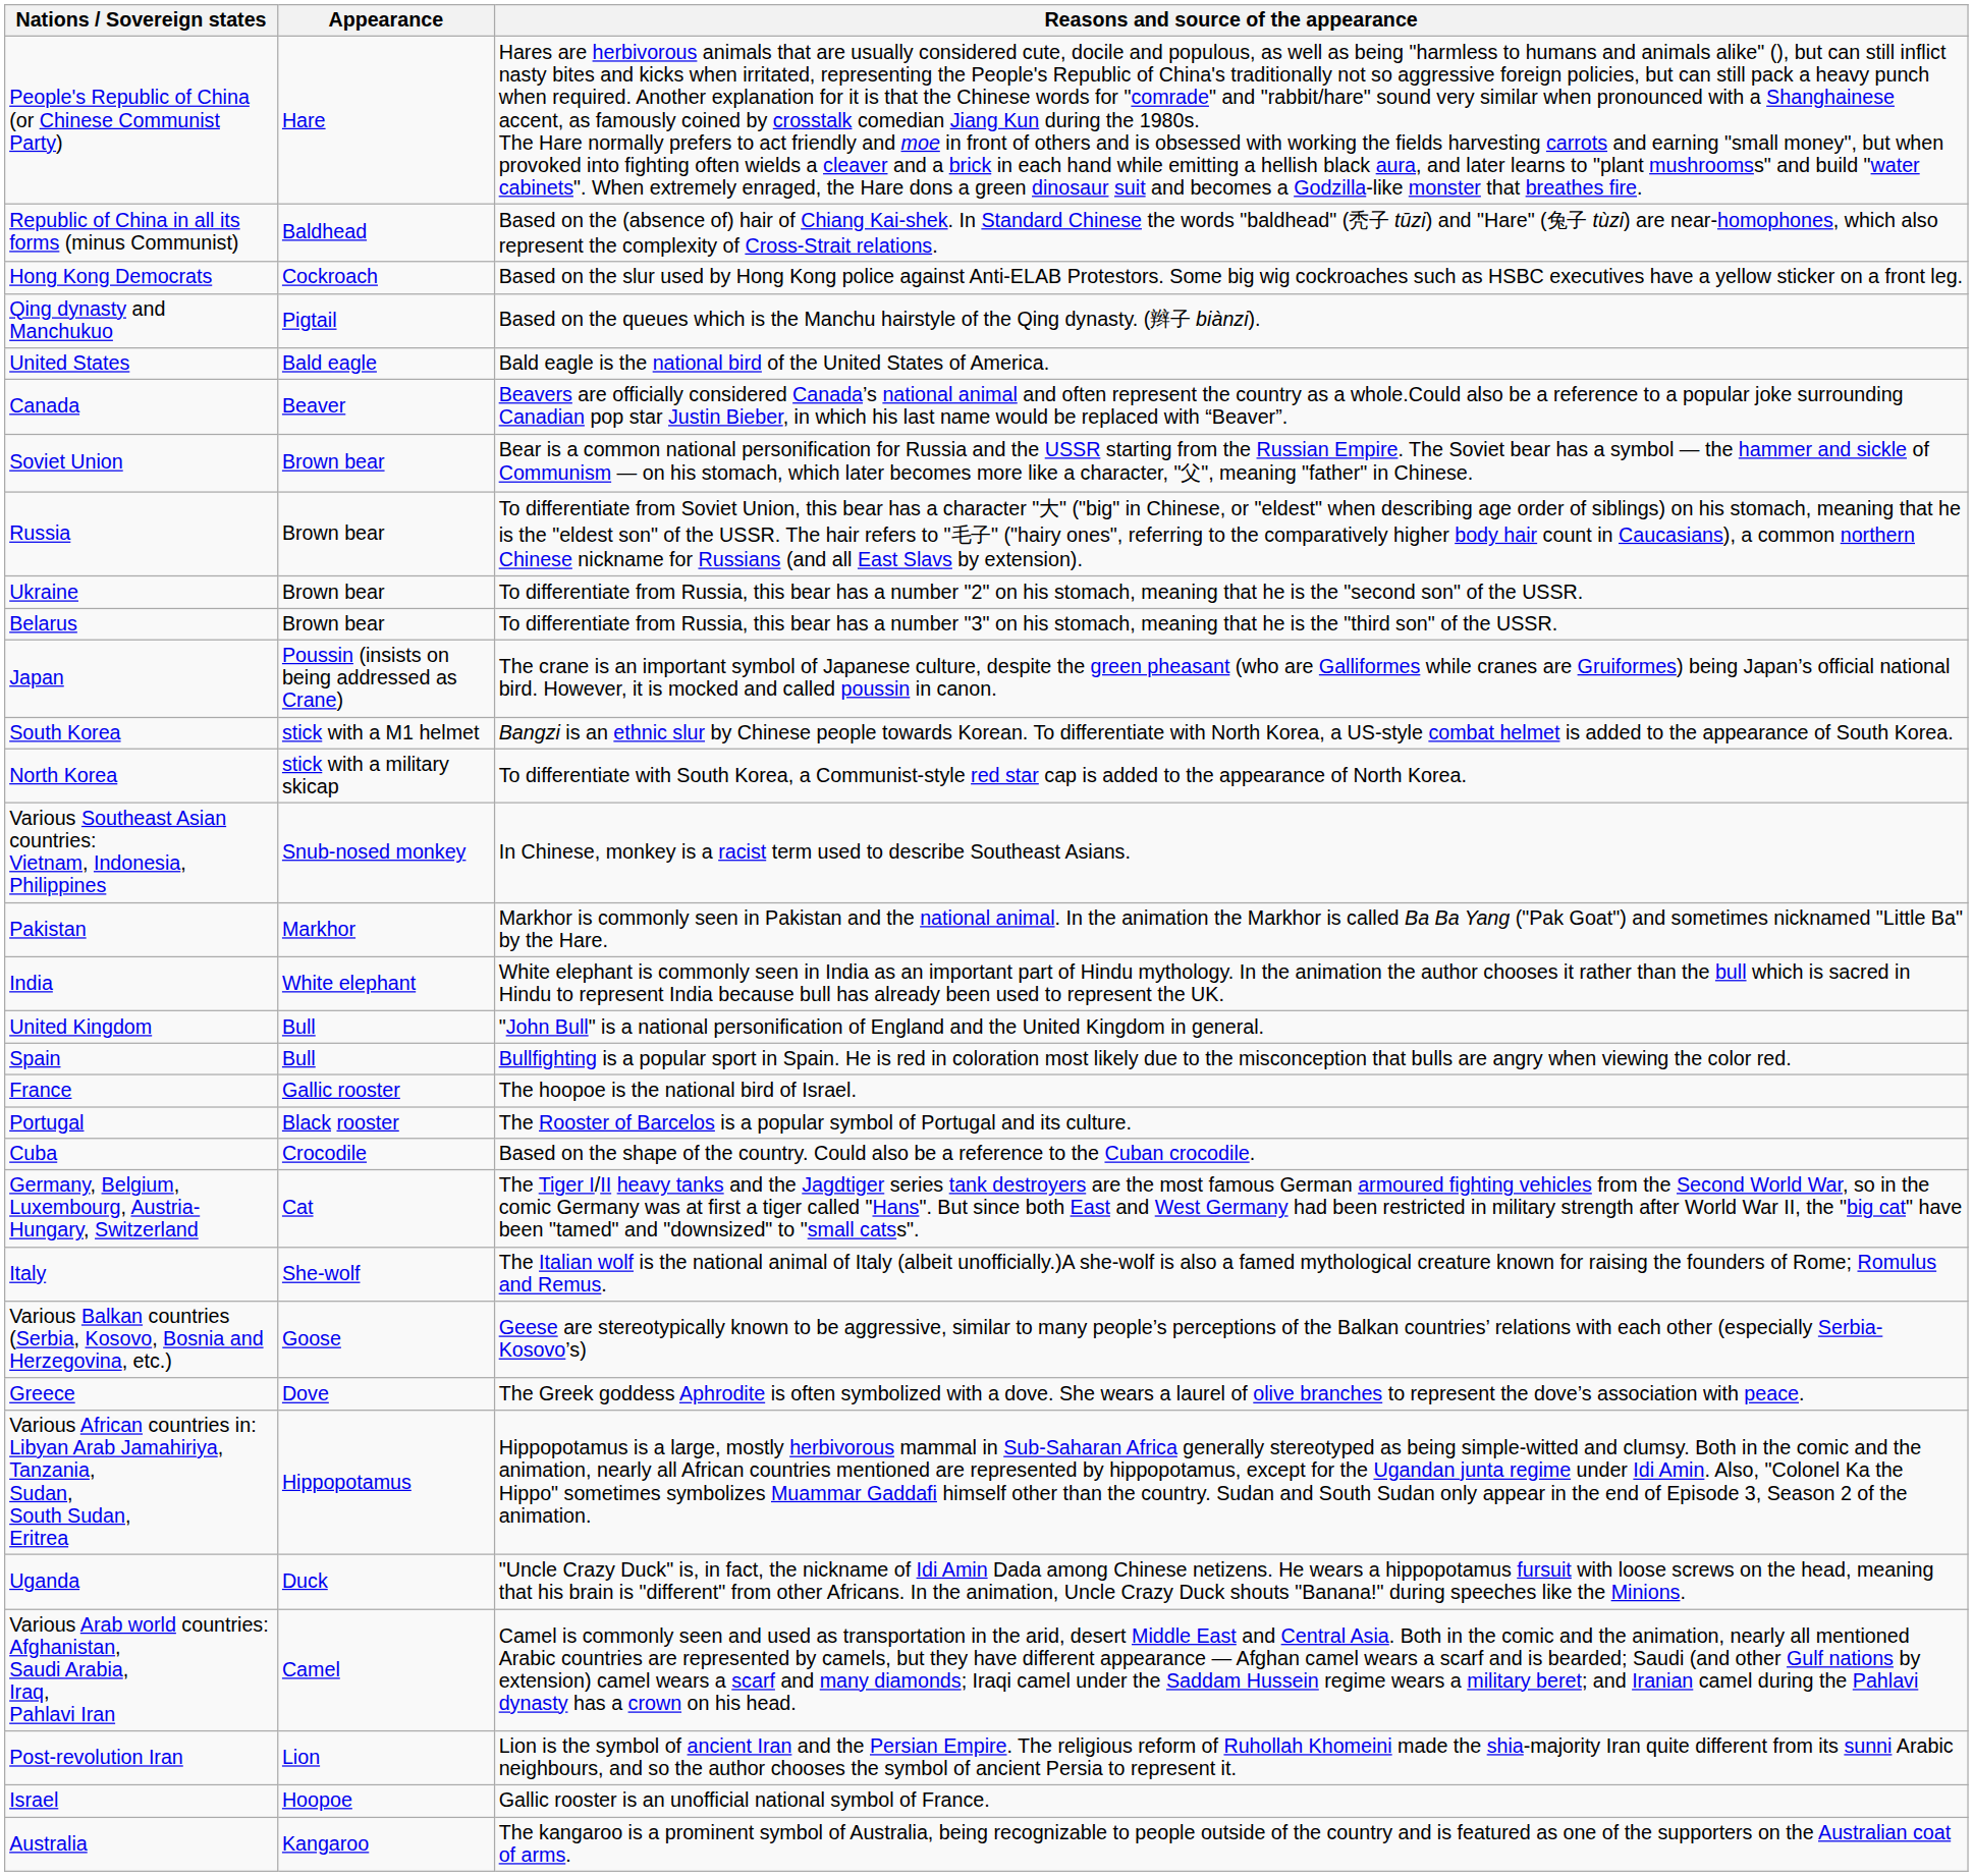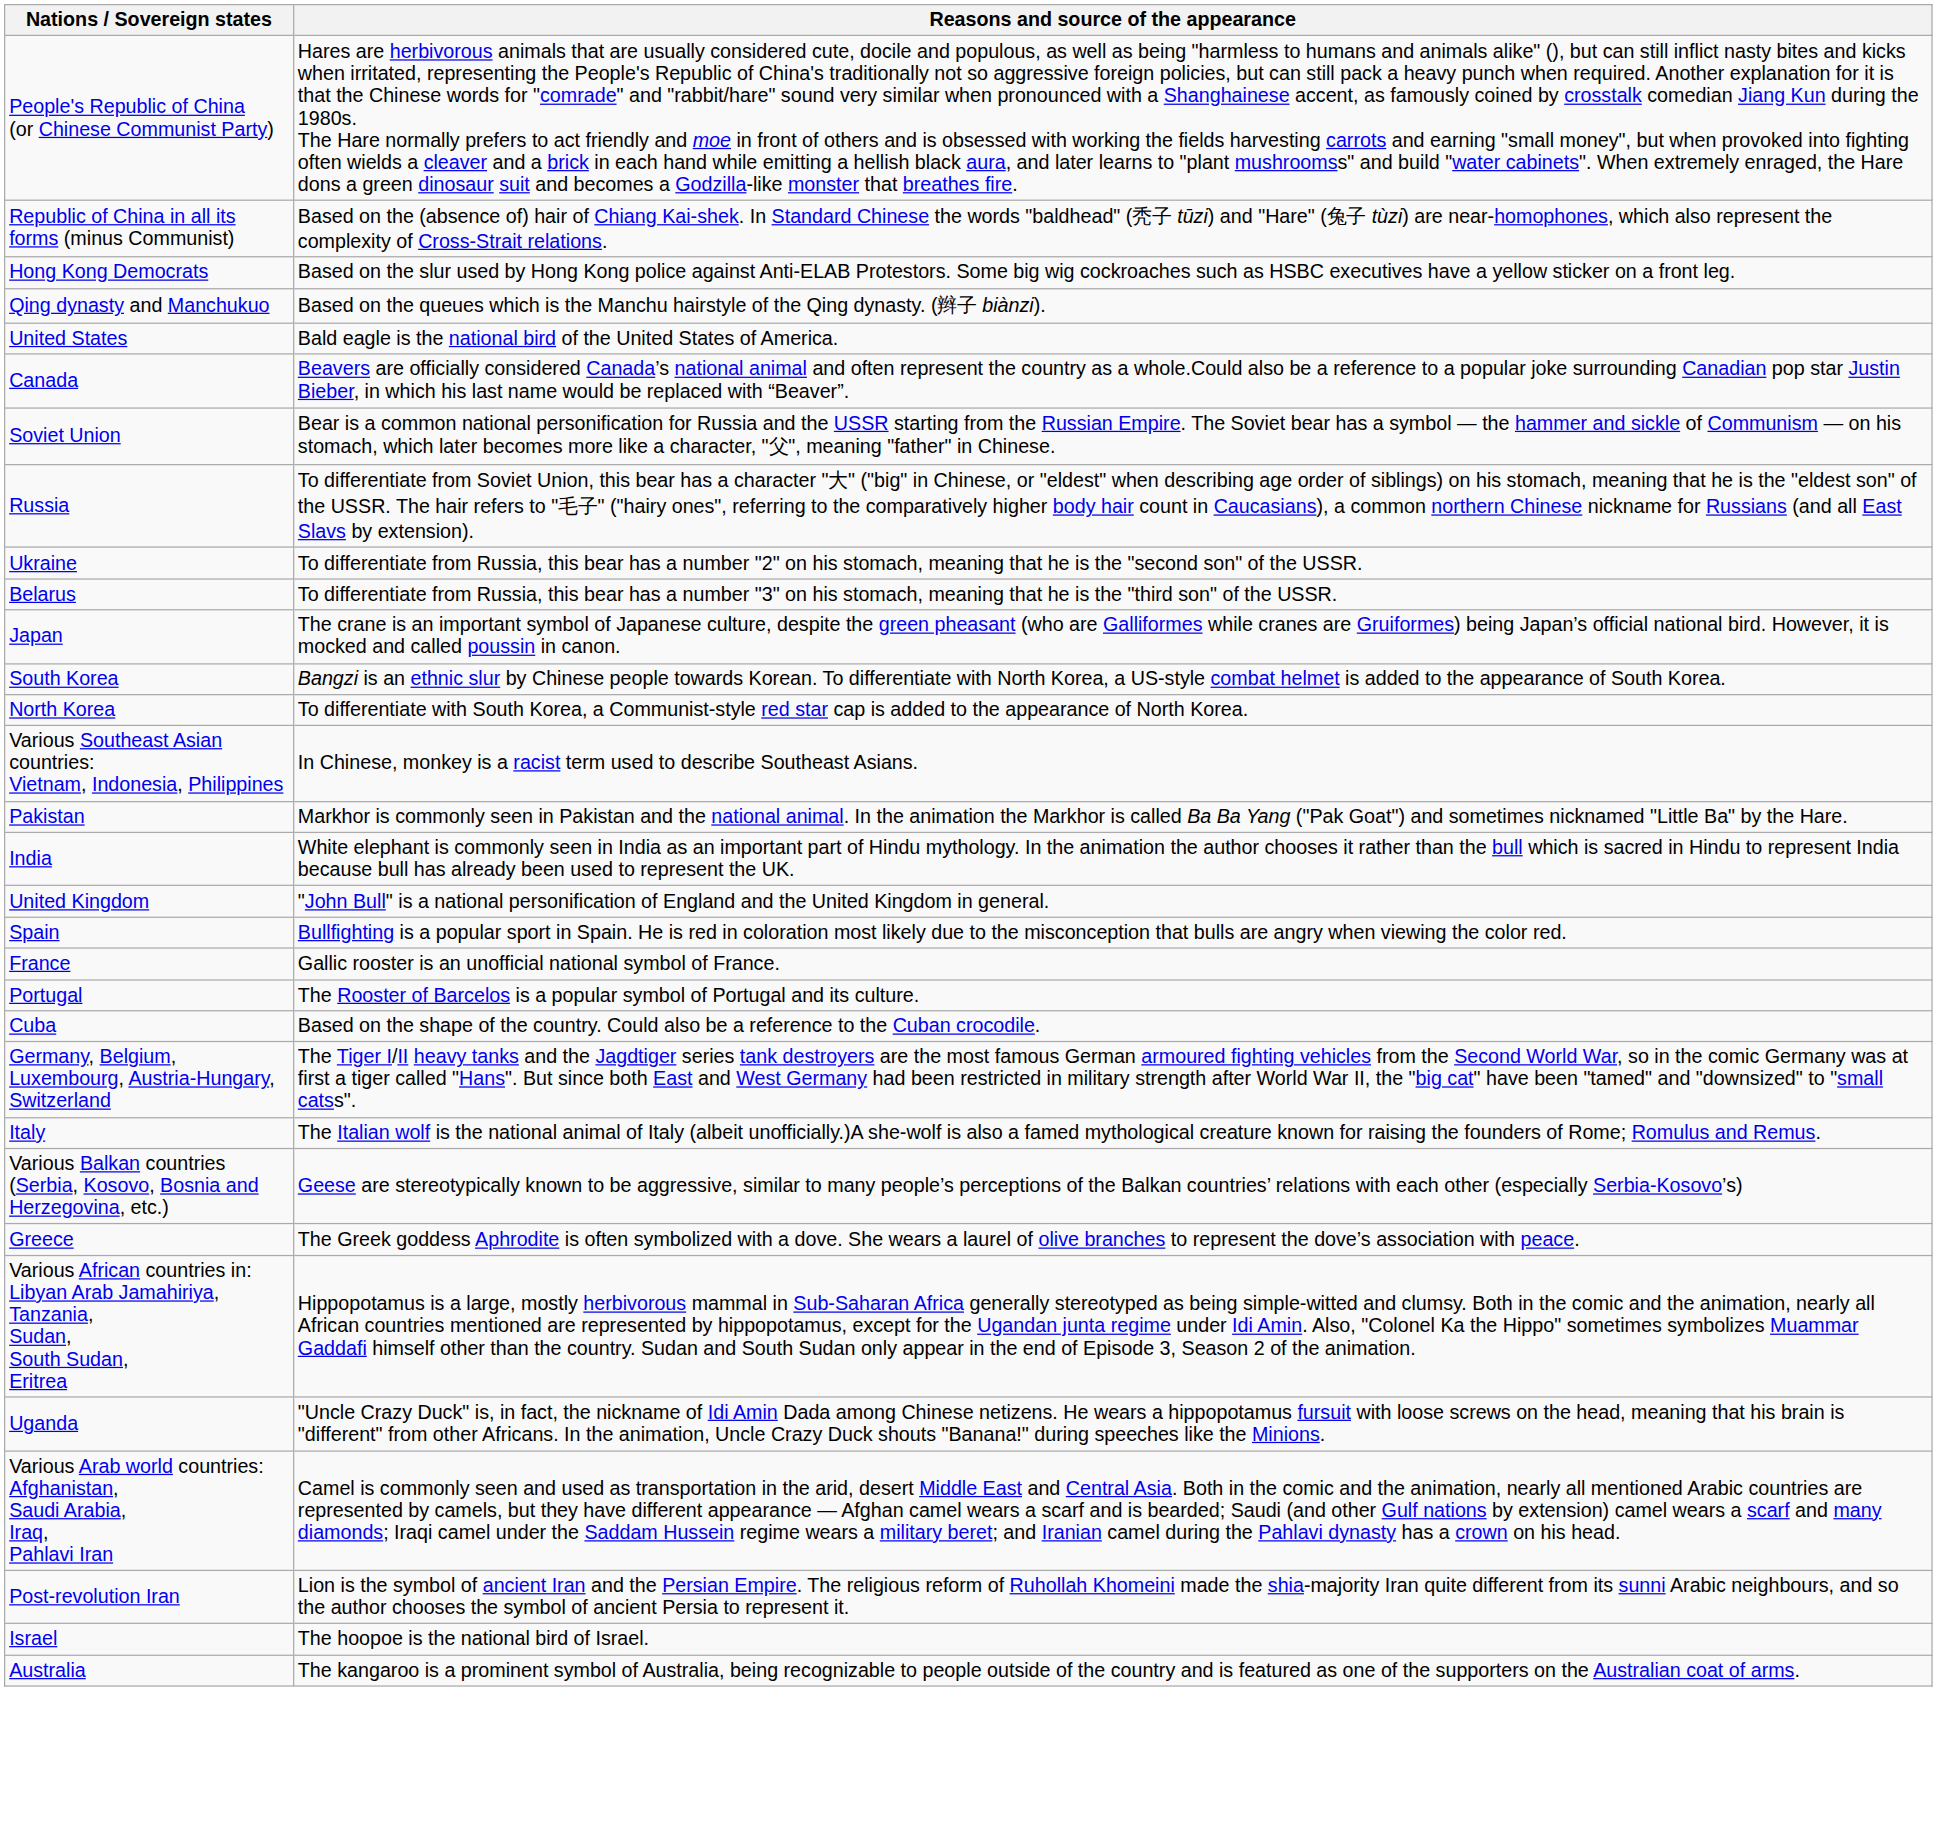- column: Appearance | Hare | Baldhead | Cockroach | Pigtail | Bald eagle | Beaver | Brown bear | Brown bear | Brown bear | Brown bear | Poussin (insists on being addressed as Crane) | stick with a M1 helmet | stick with a military skicap | Snub-nosed monkey | Markhor | White elephant | Bull | Bull | Gallic rooster | Black rooster | Crocodile | Cat | She-wolf | Goose | Dove | Hippopotamus | Duck | Camel | Lion | Hoopoe | Kangaroo
France | Reasons and source of the appearance: The hoopoe is the national bird of Israel. -> Gallic rooster is an unofficial national symbol of France.
Israel | Reasons and source of the appearance: Gallic rooster is an unofficial national symbol of France. -> The hoopoe is the national bird of Israel.
